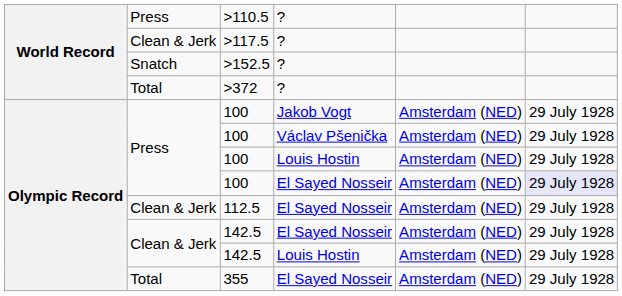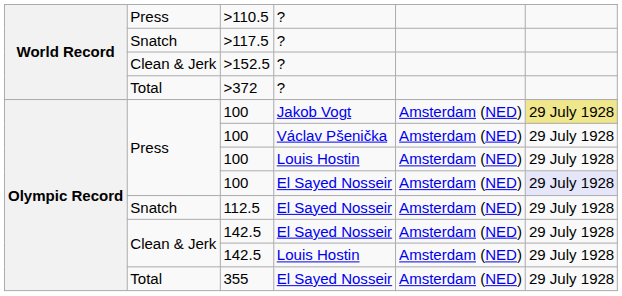>117.5 | column 2: Clean & Jerk -> Snatch
>152.5 | column 2: Snatch -> Clean & Jerk
100 / Jakob Vogt | column 6: no background -> khaki background
112.5 | column 2: Clean & Jerk -> Snatch
